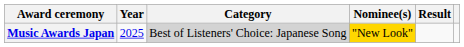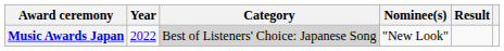Music Awards Japan | Year: 2025 -> 2022
Music Awards Japan | Nominee(s): gold background -> no background
